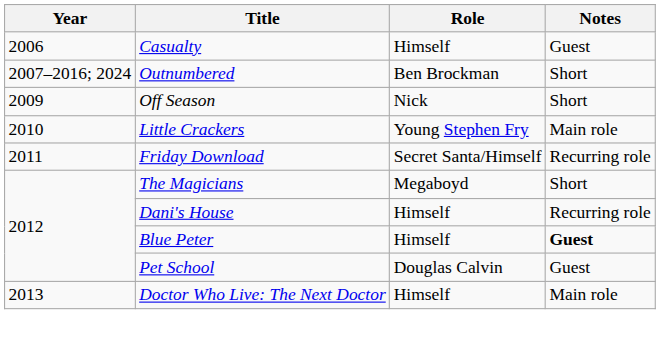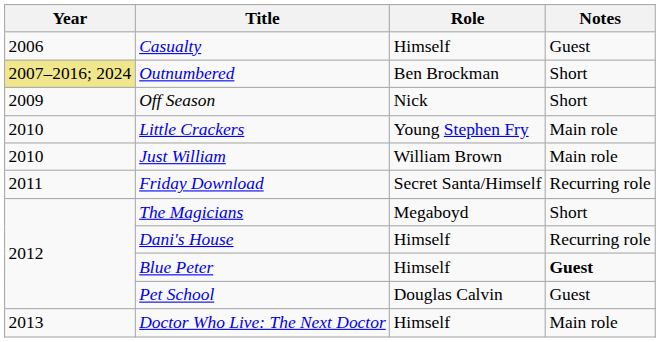Outnumbered | Year: no background -> khaki background
+ row: 2010 | Just William | William Brown | Main role
